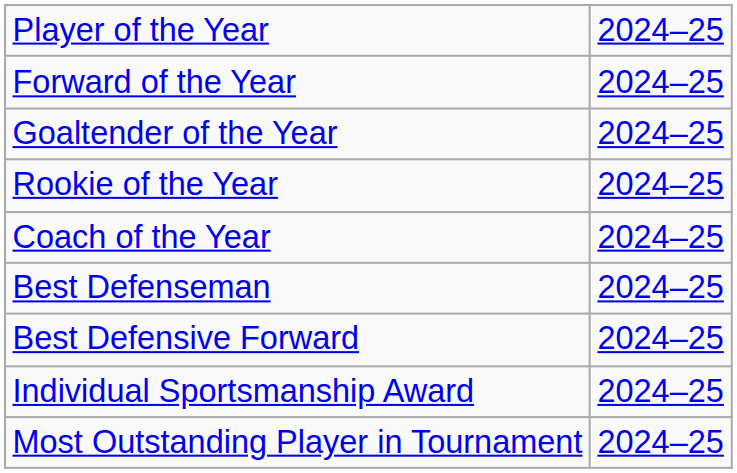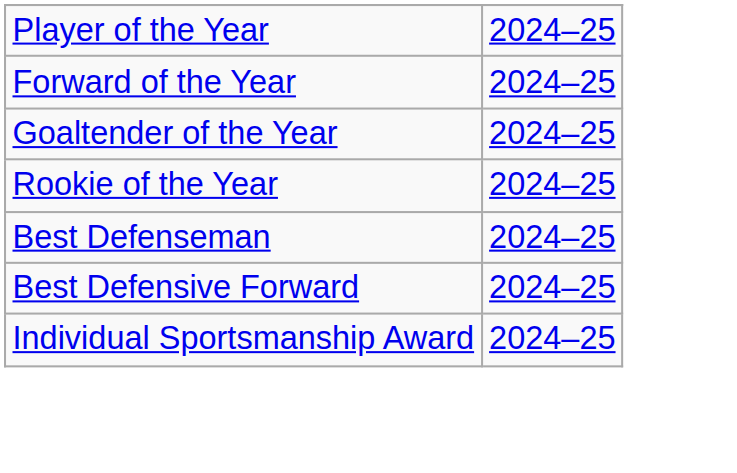- row: Coach of the Year | 2024–25
- row: Most Outstanding Player in Tournament | 2024–25
